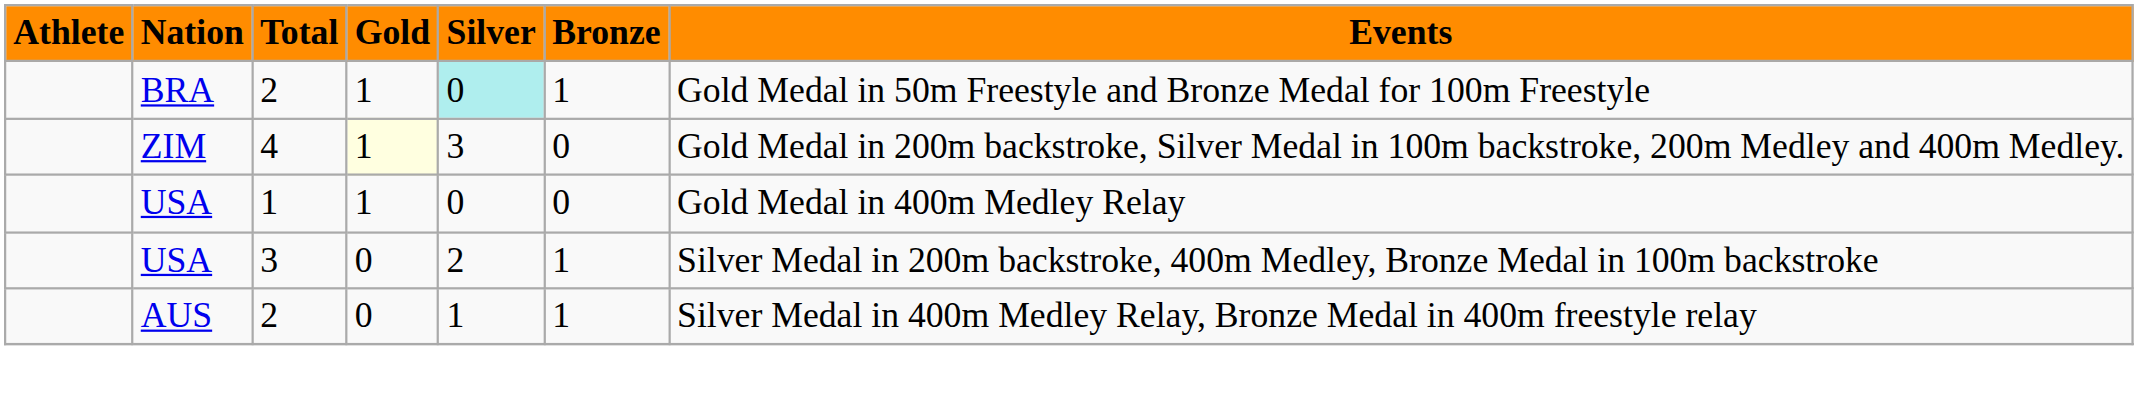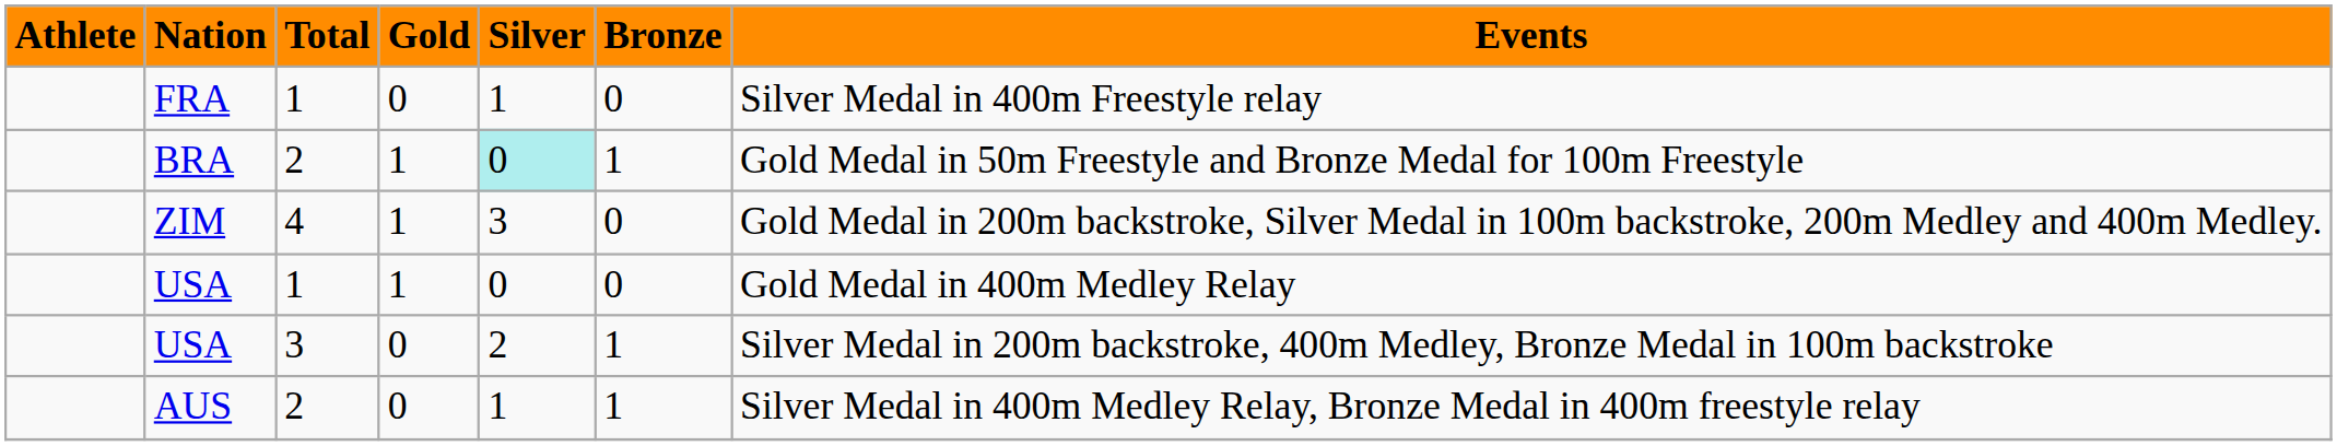+ row: FRA | 1 | 0 | 1 | 0 | Silver Medal in 400m Freestyle relay
ZIM | Gold: lightyellow background -> no background
